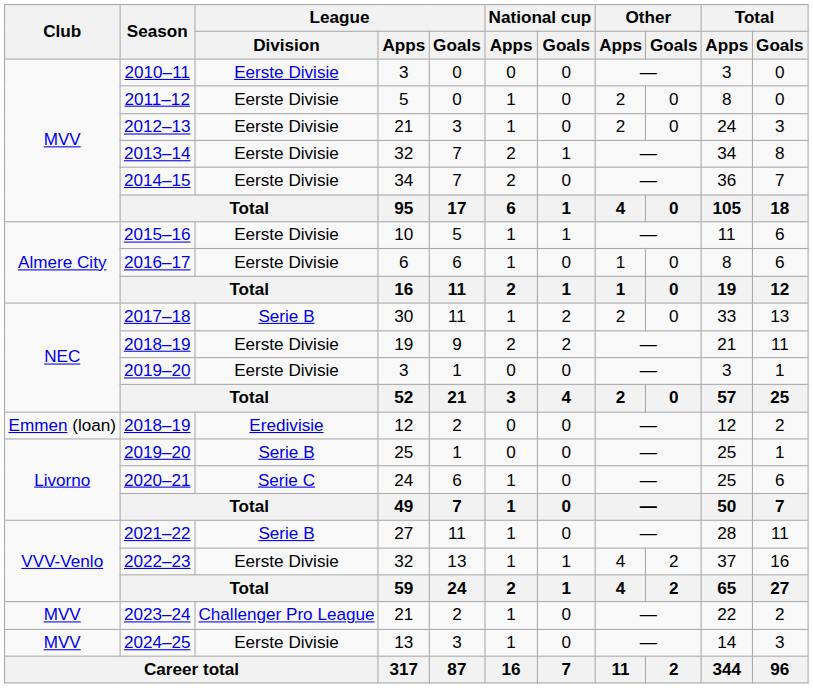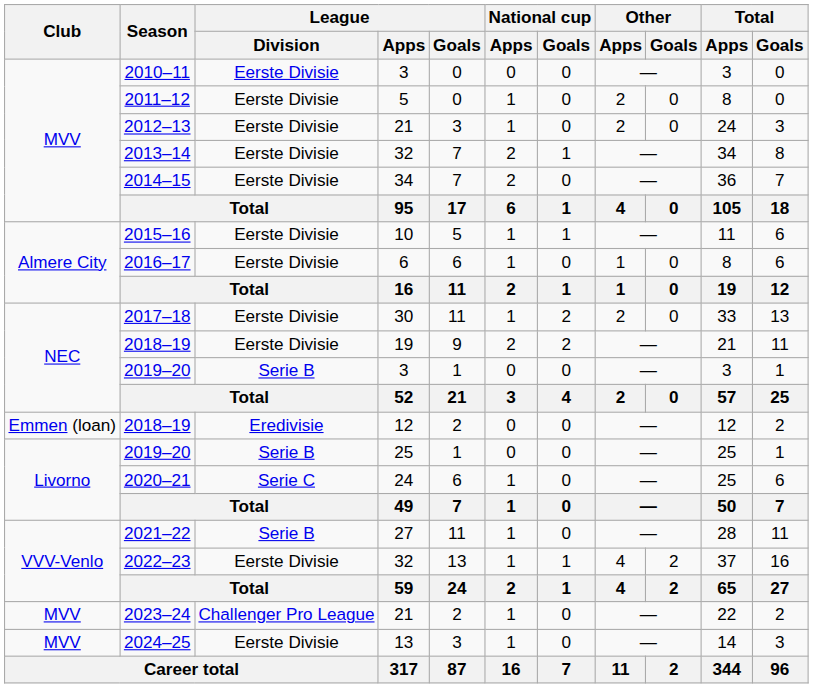2017–18 | League / Division: Serie B -> Eerste Divisie
2019–20 / 3 | League / Division: Eerste Divisie -> Serie B
